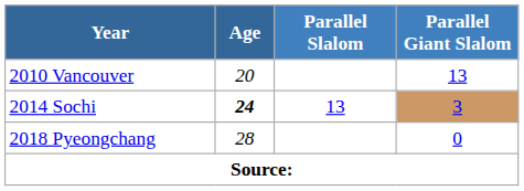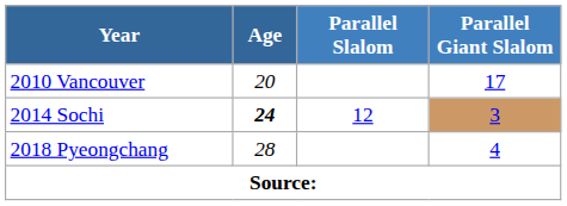2010 Vancouver | Parallel Giant Slalom: 13 -> 17
2014 Sochi | Parallel Slalom: 13 -> 12
2018 Pyeongchang | Parallel Giant Slalom: 0 -> 4
